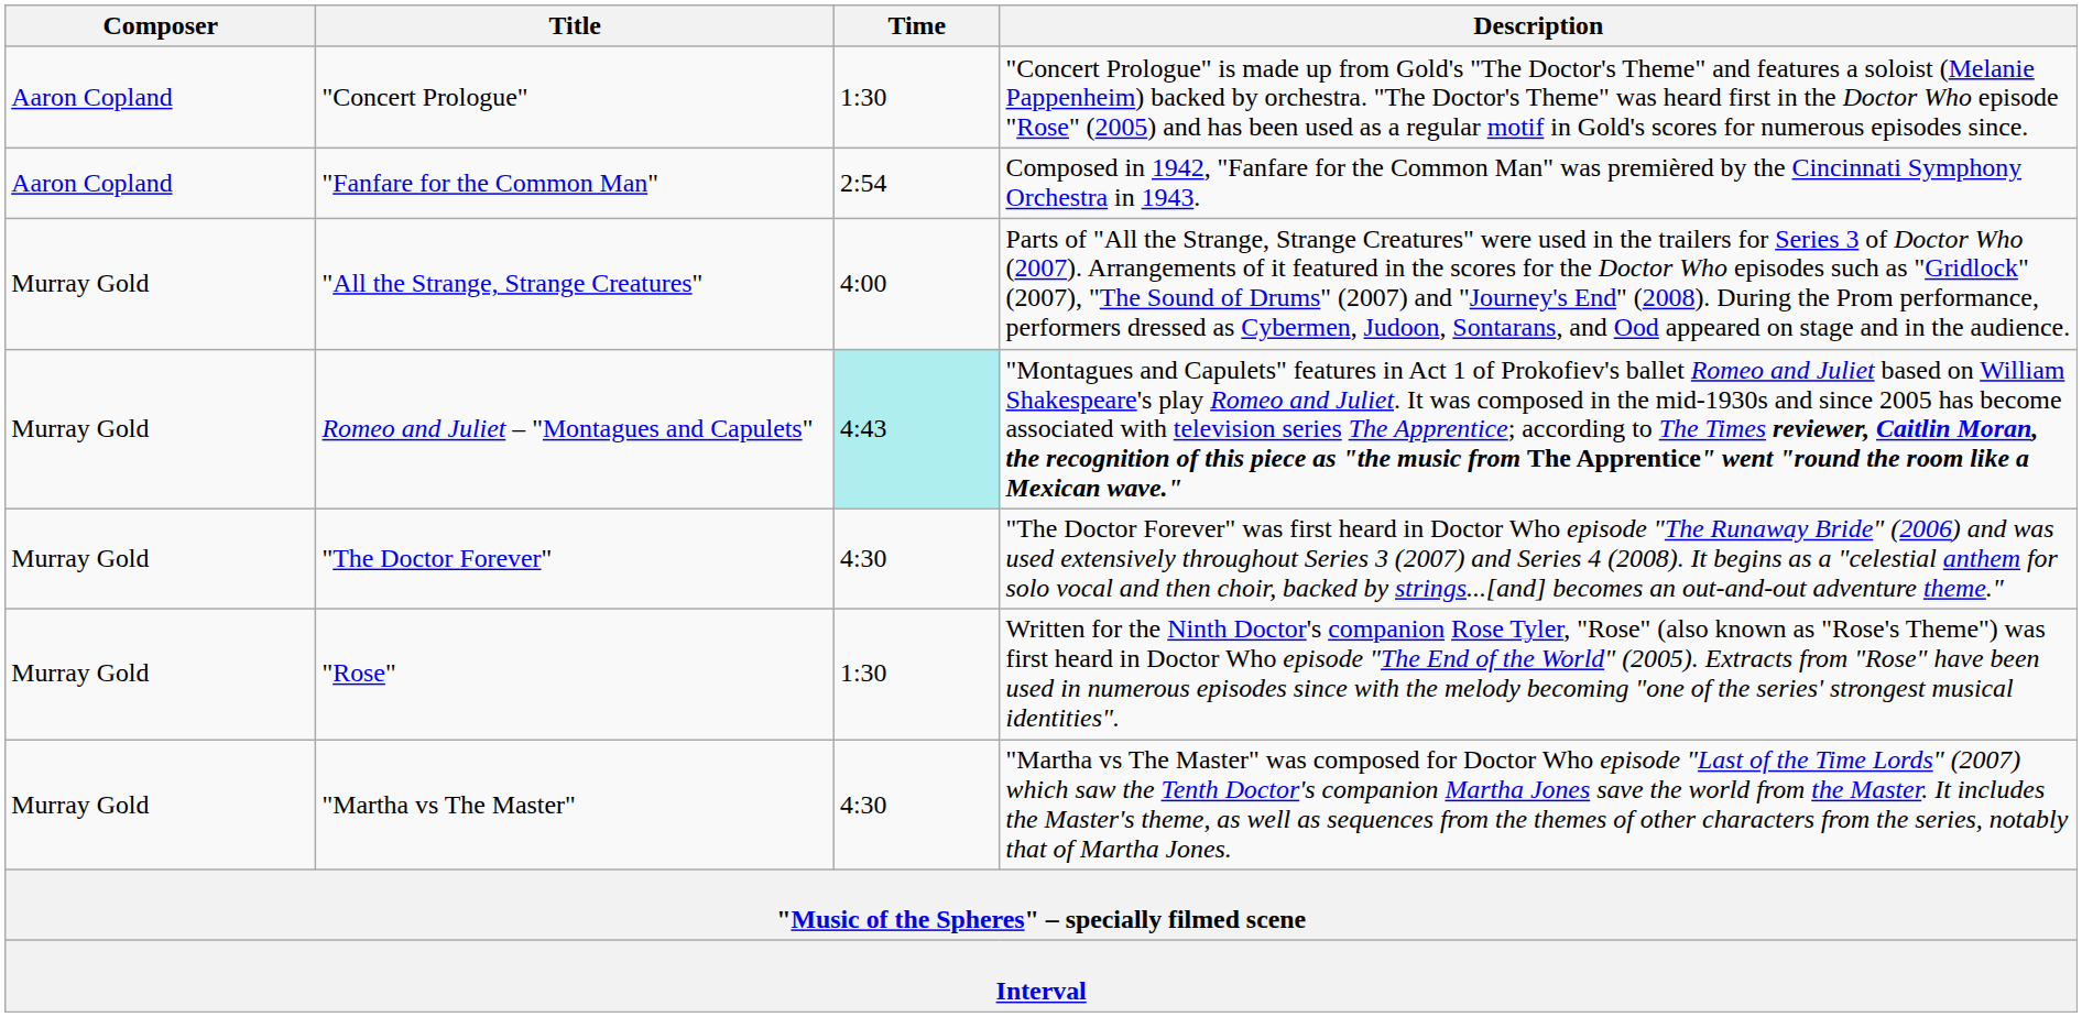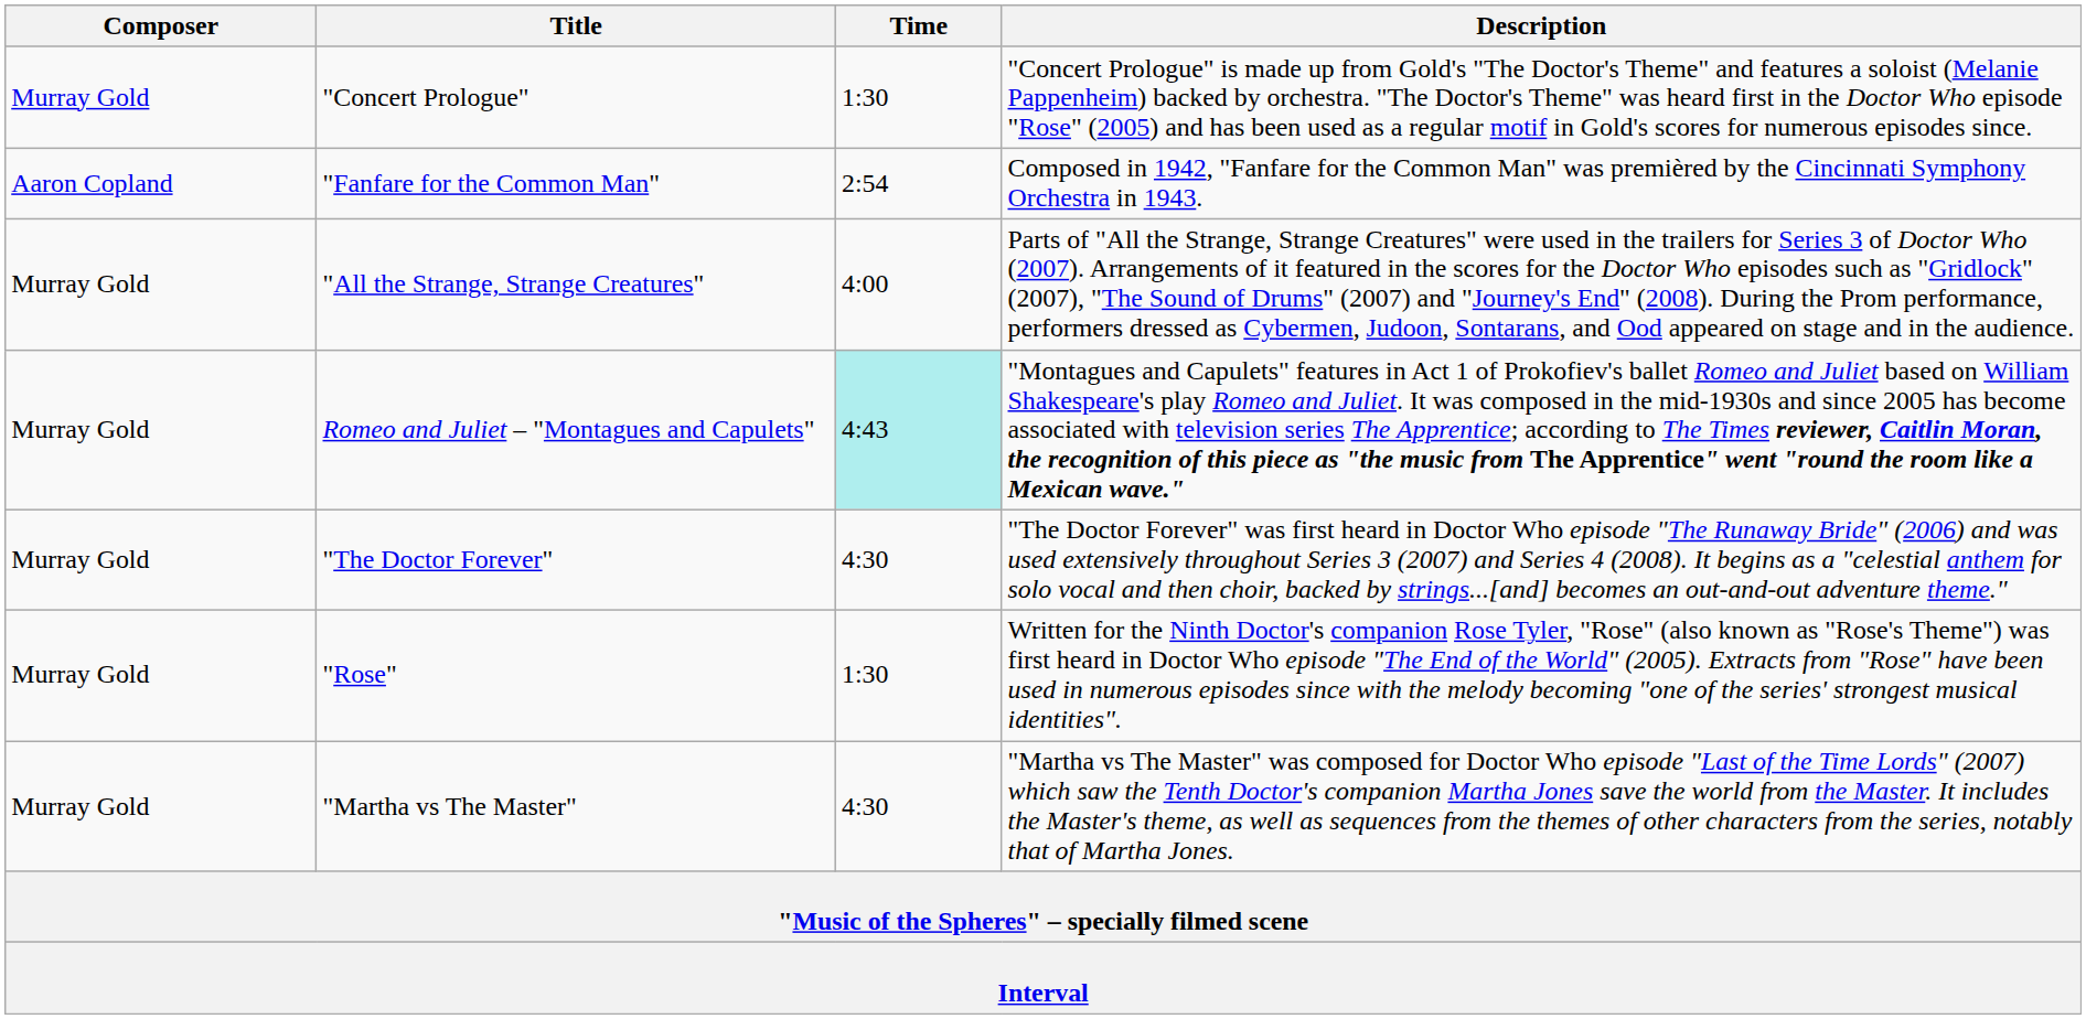"Concert Prologue" | Composer: Aaron Copland -> Murray Gold
